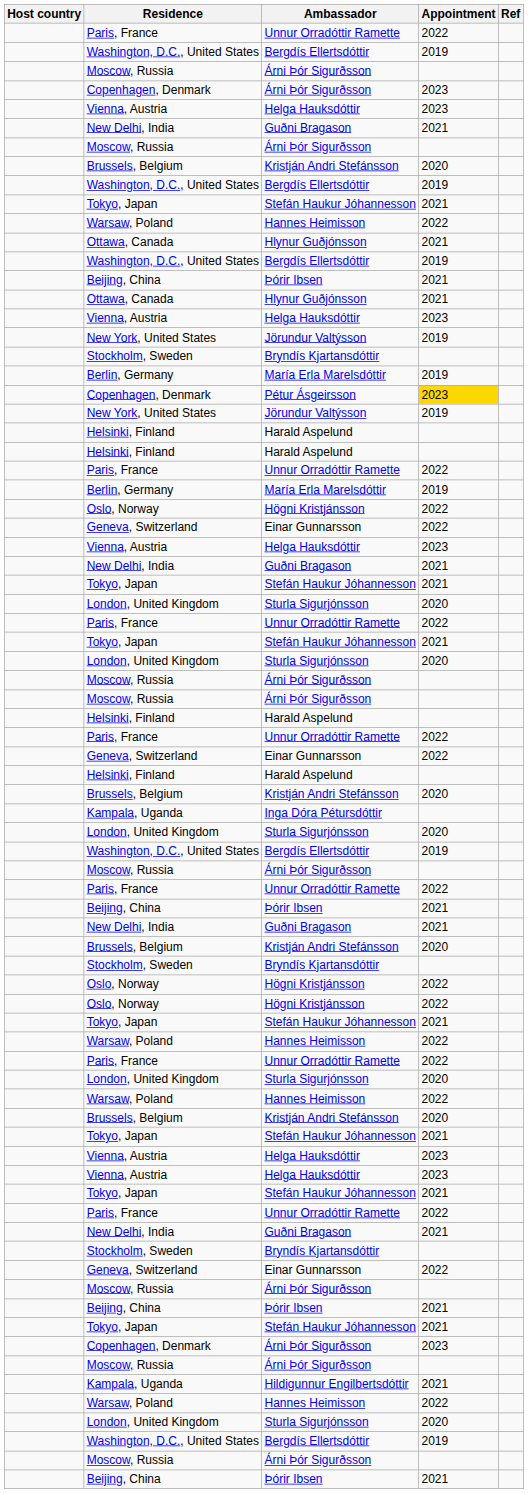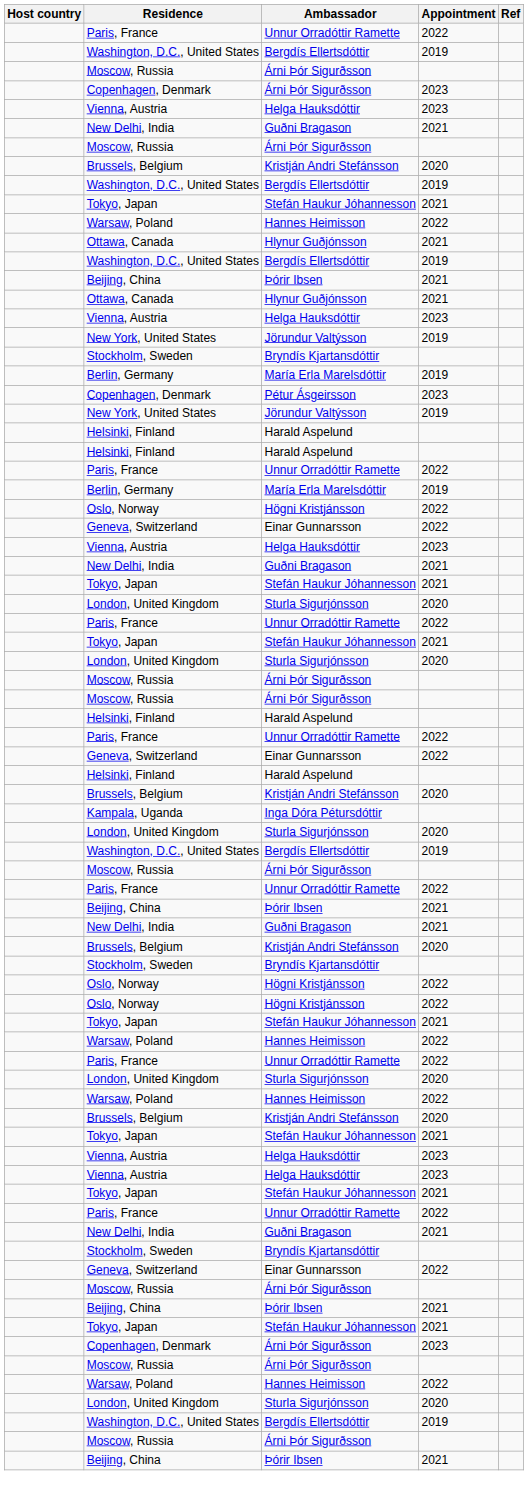Pétur Ásgeirsson | Appointment: gold background -> no background
- row: Kampala, Uganda | Hildigunnur Engilbertsdóttir | 2021
